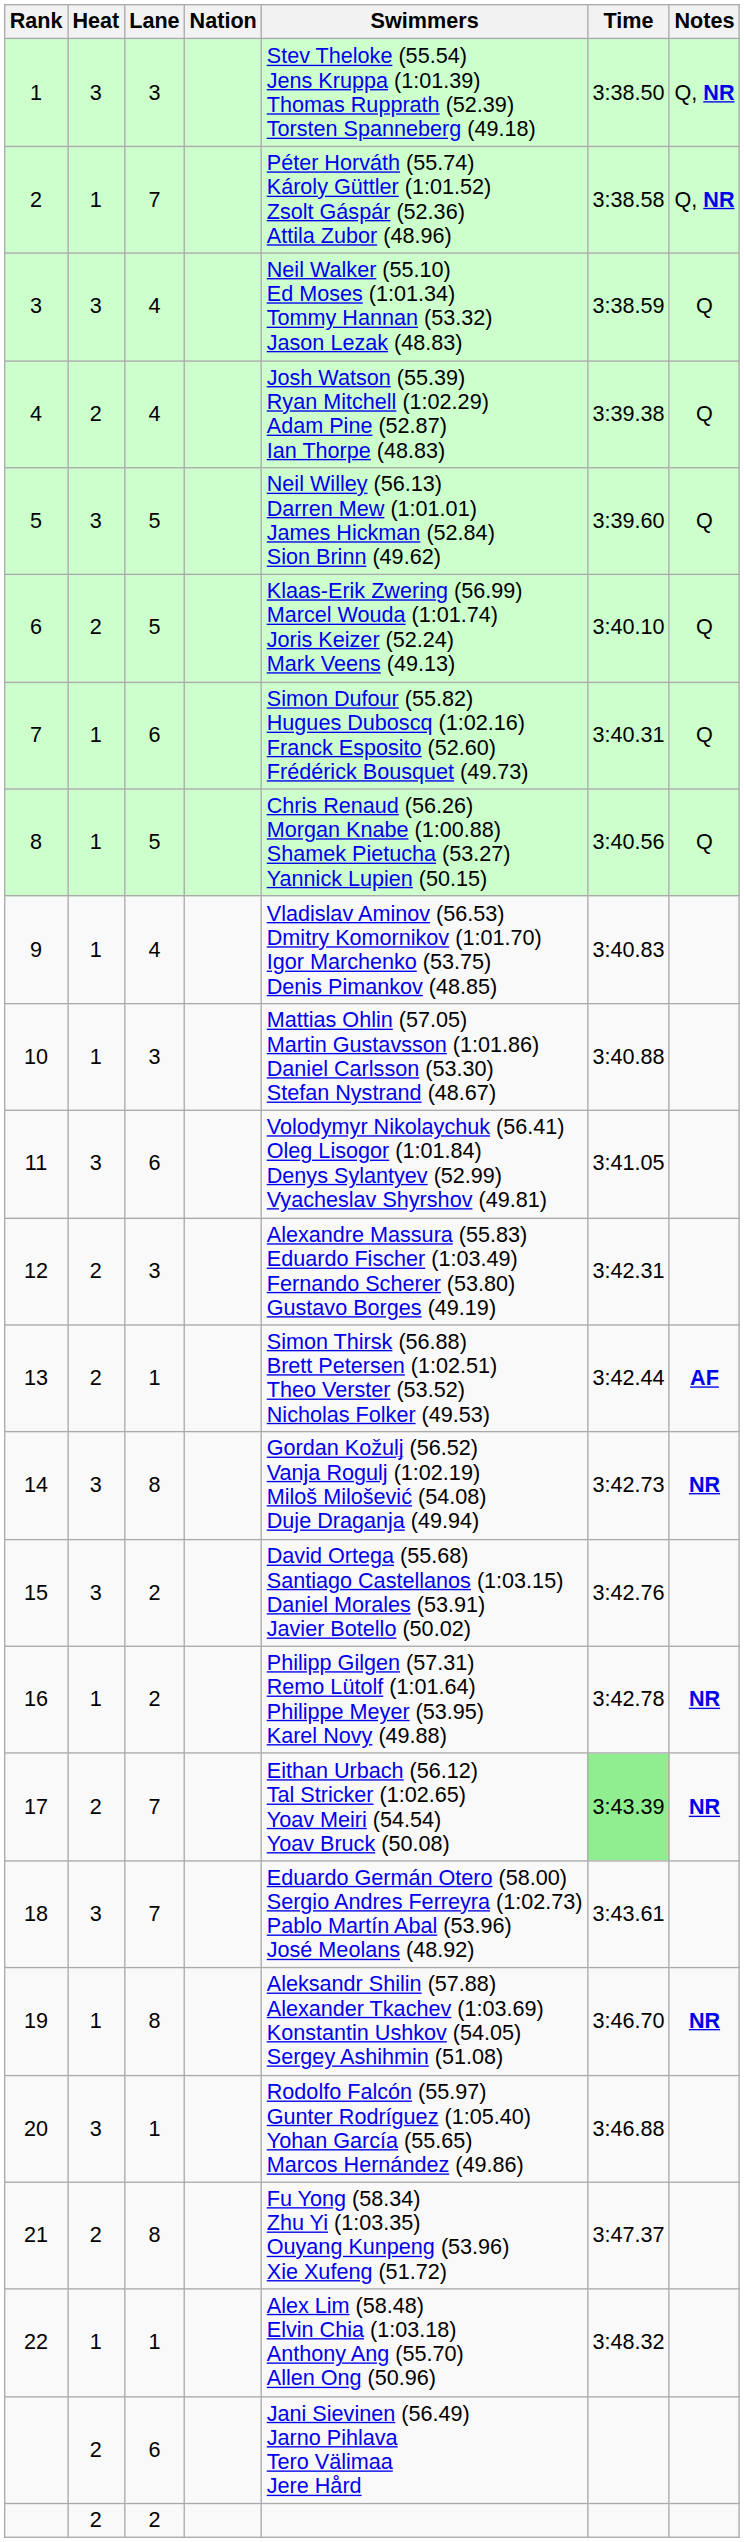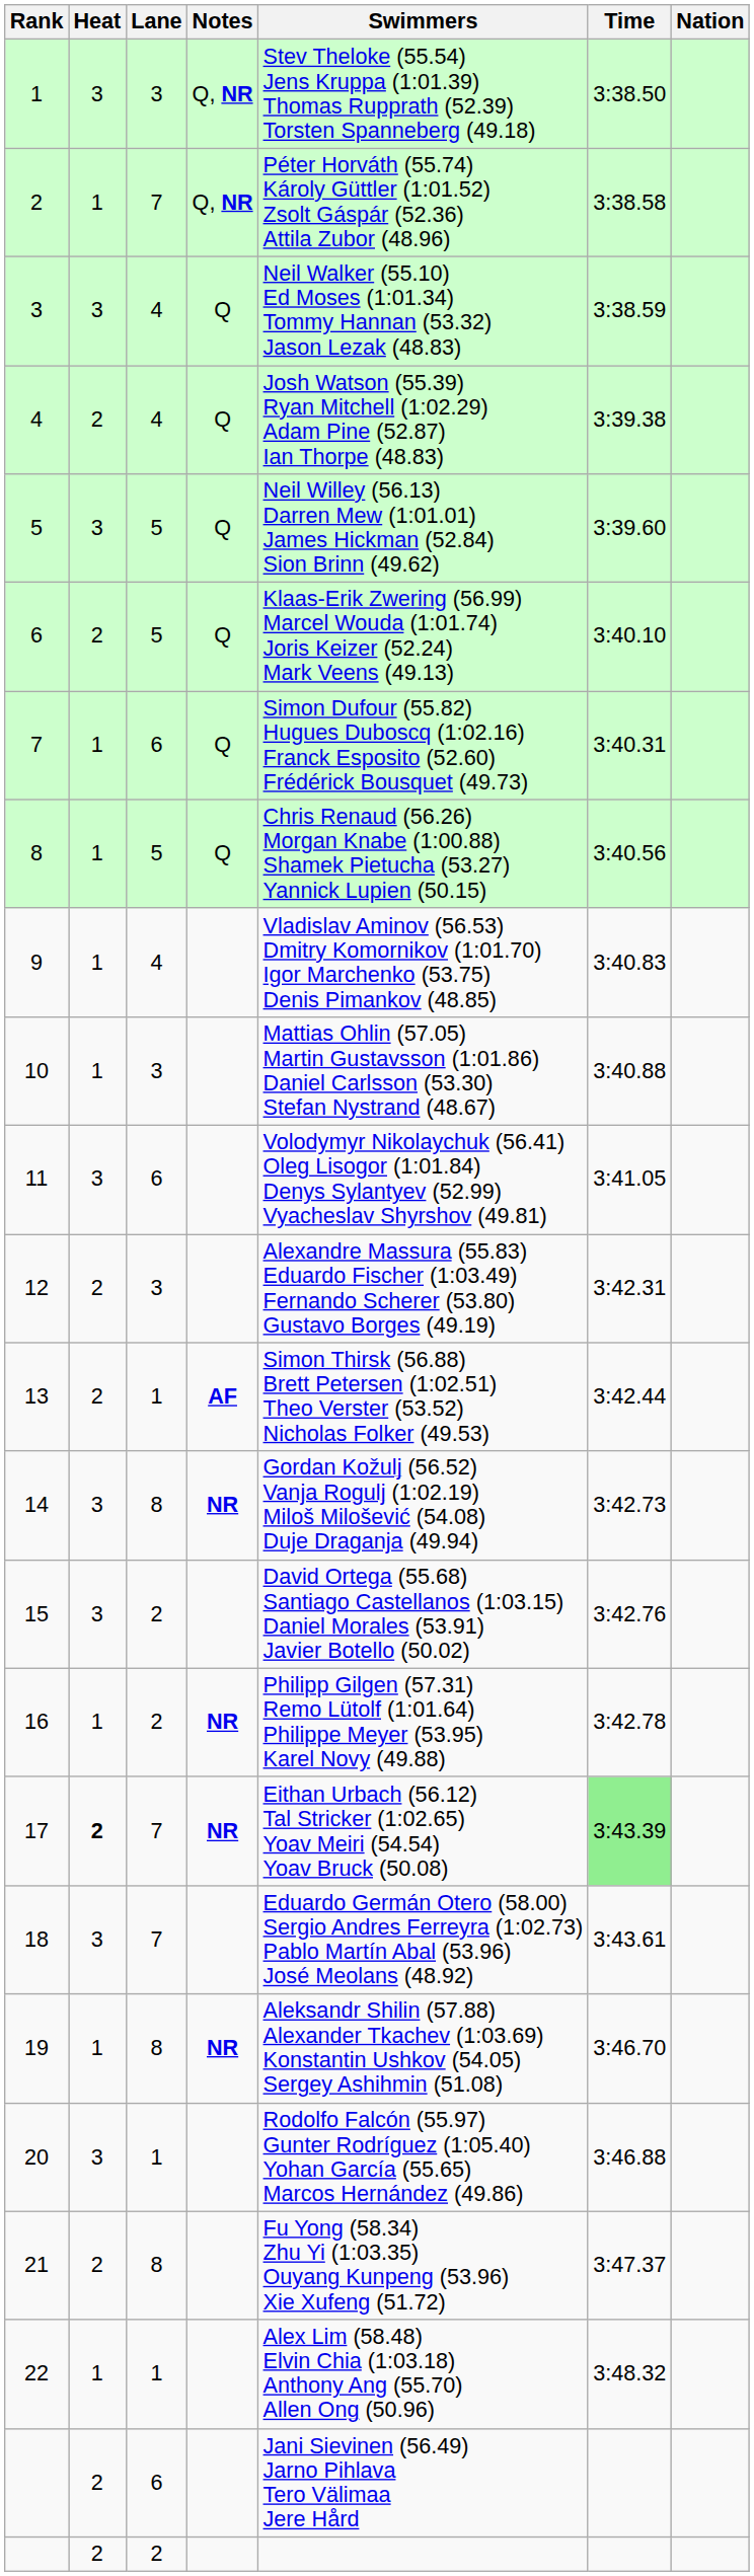columns swapped: Nation <-> Notes
17 | Heat: normal -> bold
